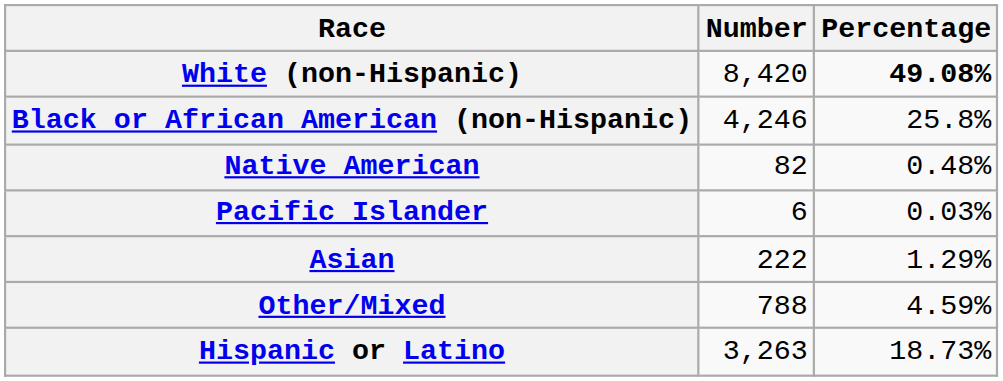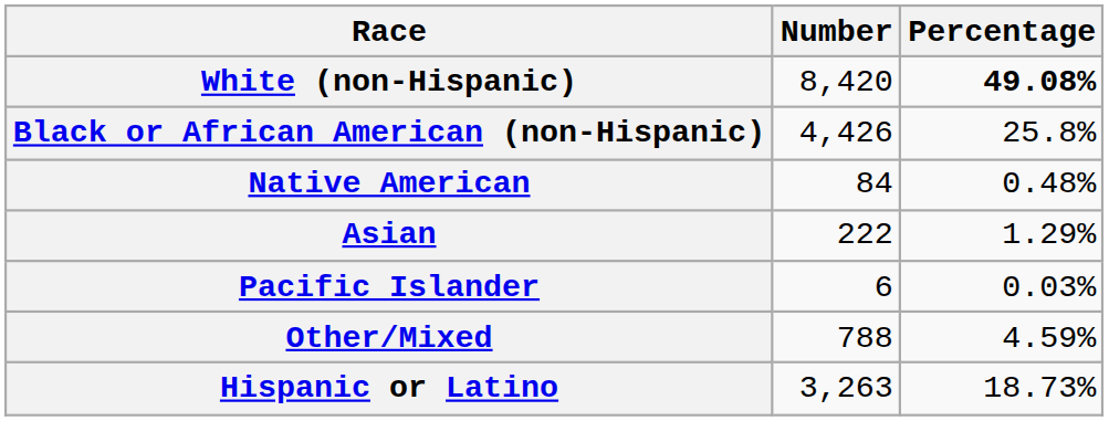Black or African American (non-Hispanic) | Number: 4,246 -> 4,426
Native American | Number: 82 -> 84
rows swapped: Asian <-> Pacific Islander
